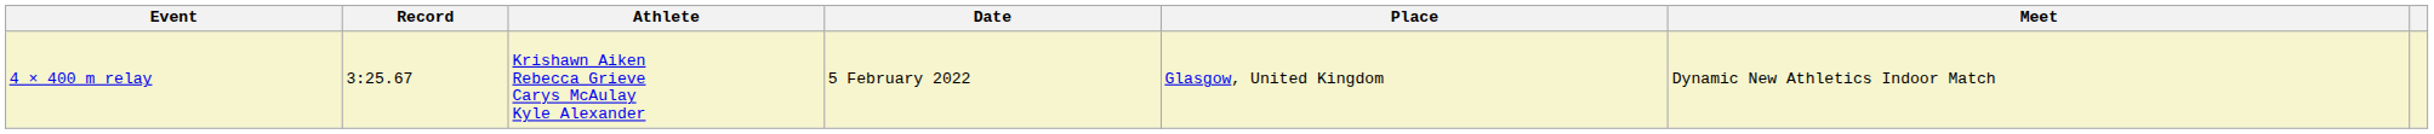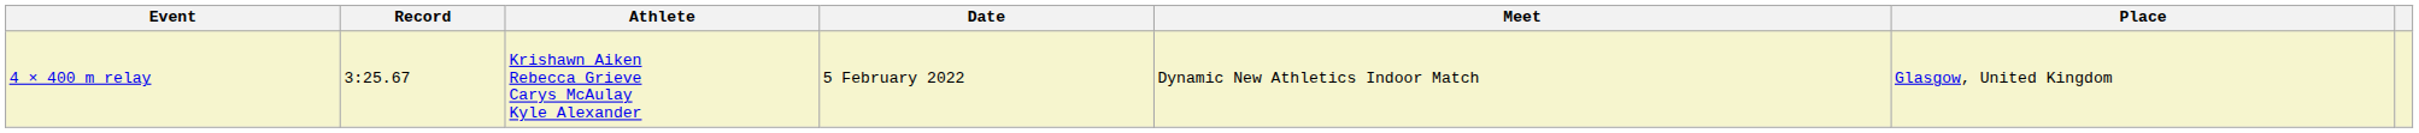columns swapped: Meet <-> Place
